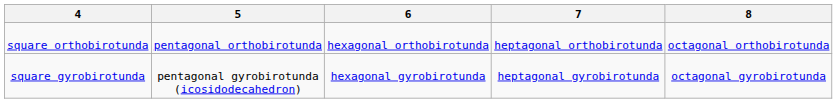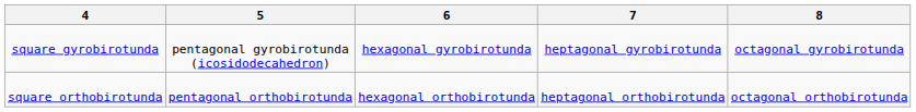rows swapped: square orthobirotunda <-> square gyrobirotunda
